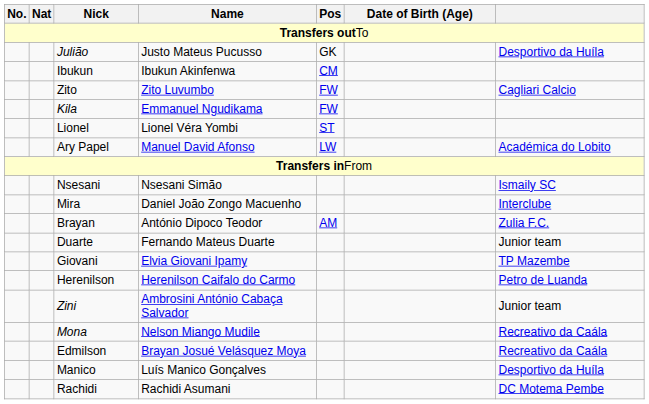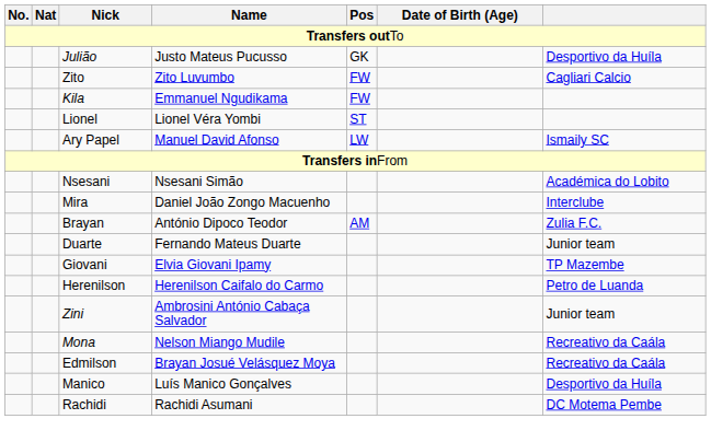- row: Ibukun | Ibukun Akinfenwa | CM
Ary Papel | column 7: Académica do Lobito -> Ismaily SC
Nsesani | column 7: Ismaily SC -> Académica do Lobito
